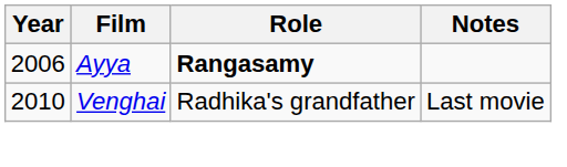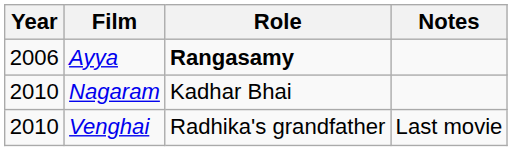+ row: 2010 | Nagaram | Kadhar Bhai
